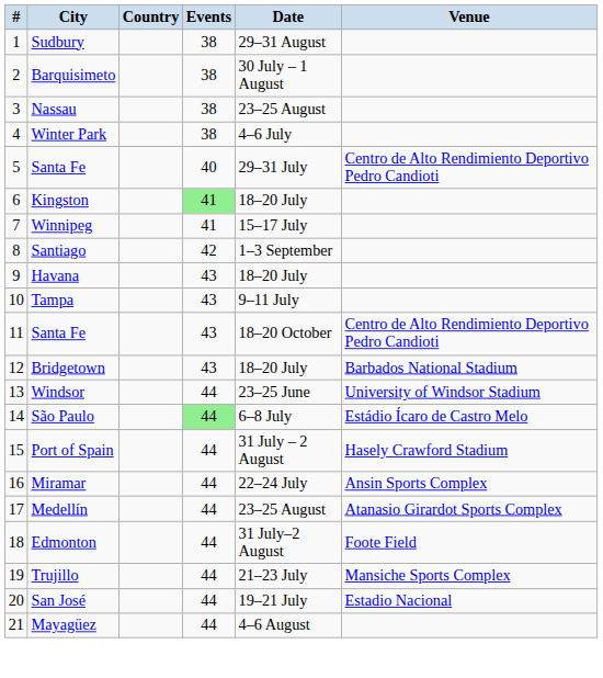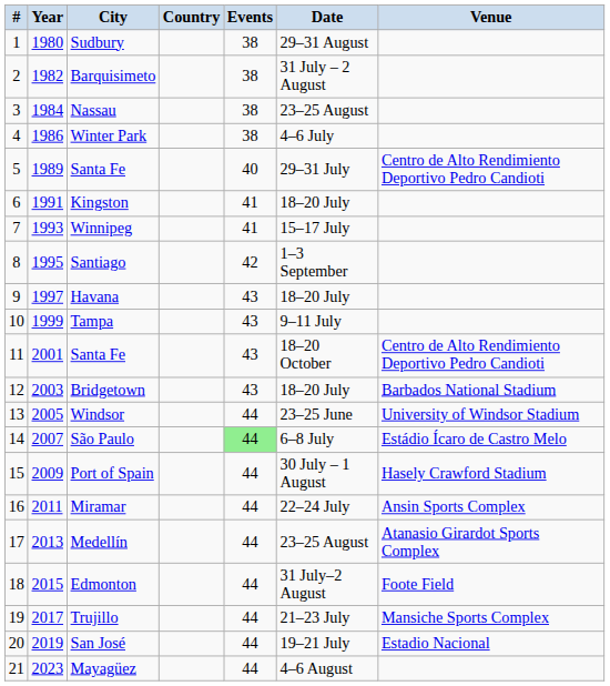+ column: Year | 1980 | 1982 | 1984 | 1986 | 1989 | 1991 | 1993 | 1995 | 1997 | 1999 | 2001 | 2003 | 2005 | 2007 | 2009 | 2011 | 2013 | 2015 | 2017 | 2019 | 2023
Barquisimeto | Date: 30 July – 1 August -> 31 July – 2 August
Kingston | Events: lightgreen background -> no background
Port of Spain | Date: 31 July – 2 August -> 30 July – 1 August
